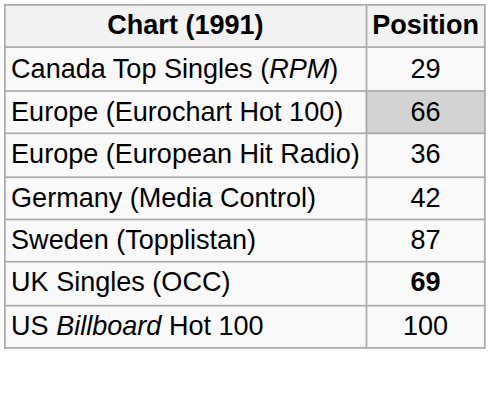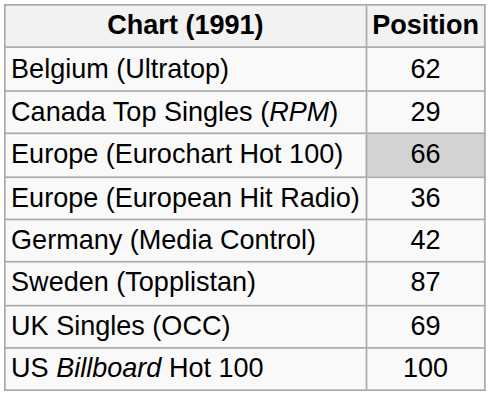+ row: Belgium (Ultratop) | 62
UK Singles (OCC) | Position: bold -> normal
